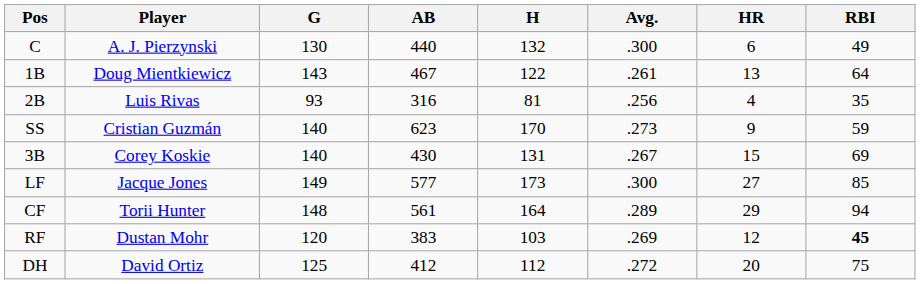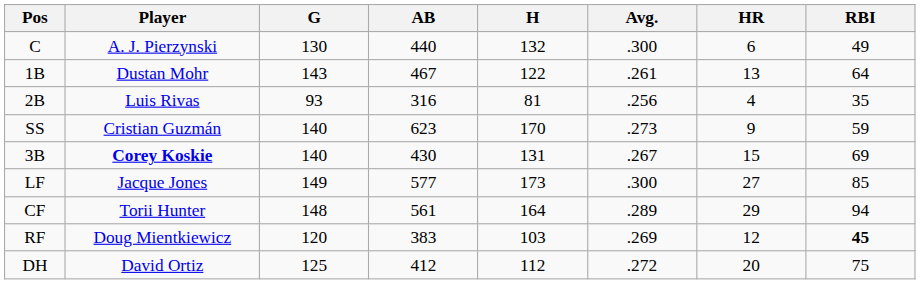1B | Player: Doug Mientkiewicz -> Dustan Mohr
3B | Player: normal -> bold
RF | Player: Dustan Mohr -> Doug Mientkiewicz
